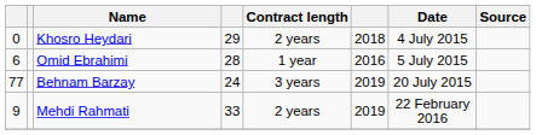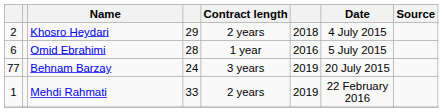Khosro Heydari | column 1: 0 -> 2
Mehdi Rahmati | column 1: 9 -> 1
